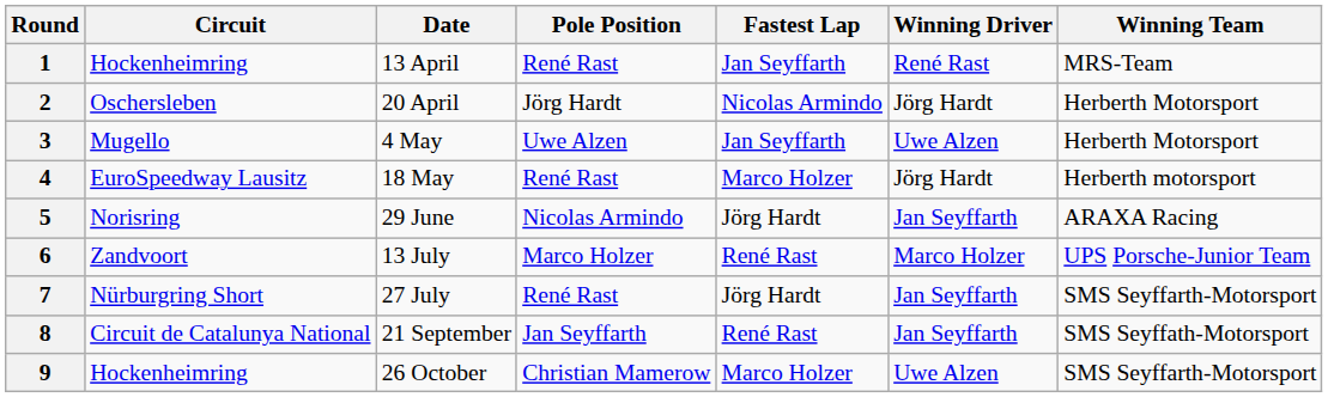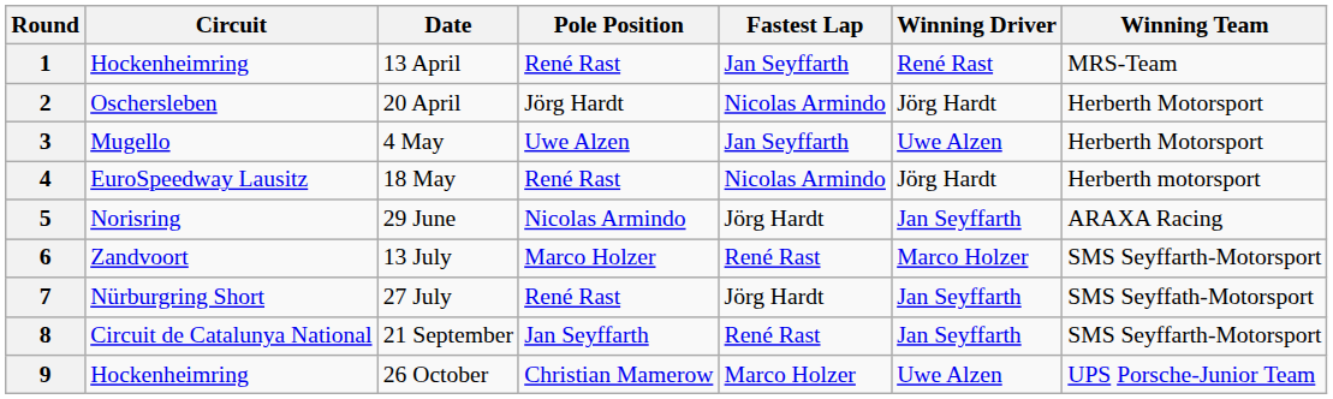4 | Fastest Lap: Marco Holzer -> Nicolas Armindo
6 | Winning Team: UPS Porsche-Junior Team -> SMS Seyffarth-Motorsport
7 | Winning Team: SMS Seyffarth-Motorsport -> SMS Seyffath-Motorsport
8 | Winning Team: SMS Seyffath-Motorsport -> SMS Seyffarth-Motorsport
9 | Winning Team: SMS Seyffarth-Motorsport -> UPS Porsche-Junior Team
